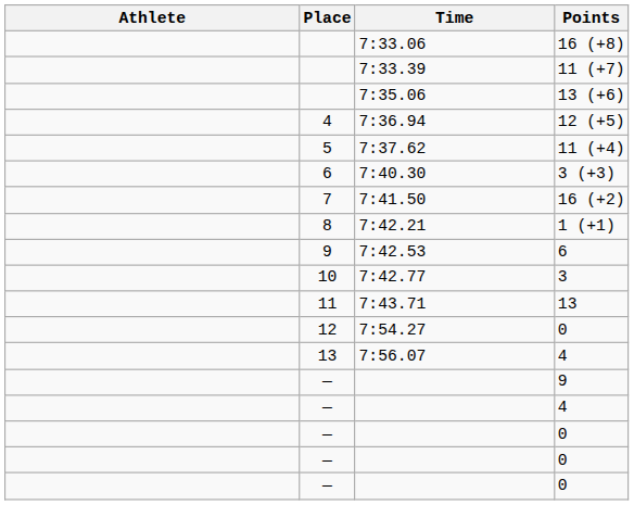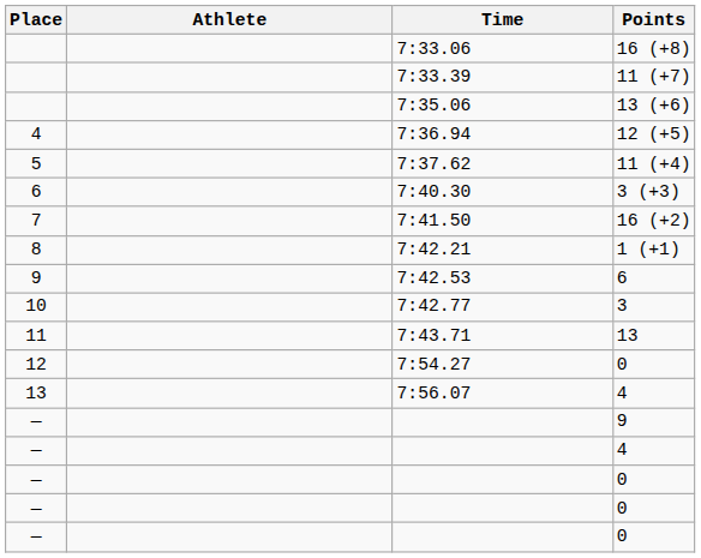columns swapped: Place <-> Athlete
